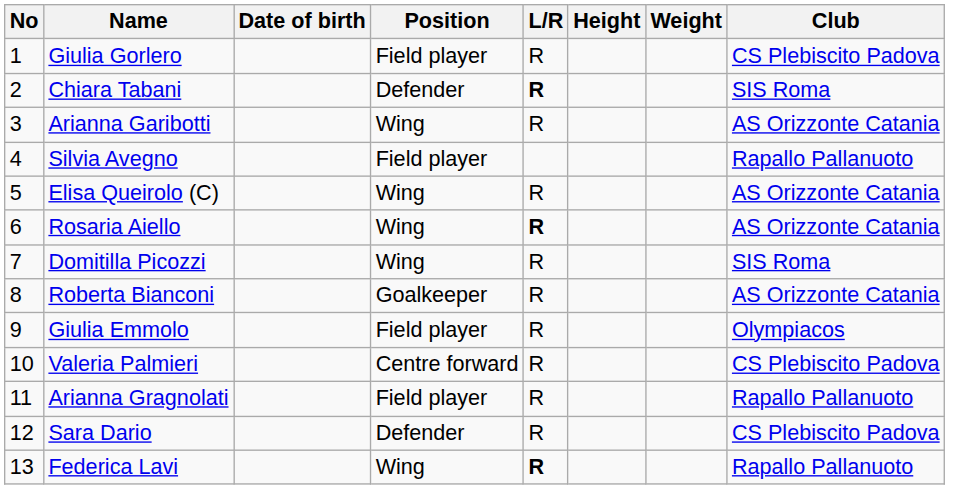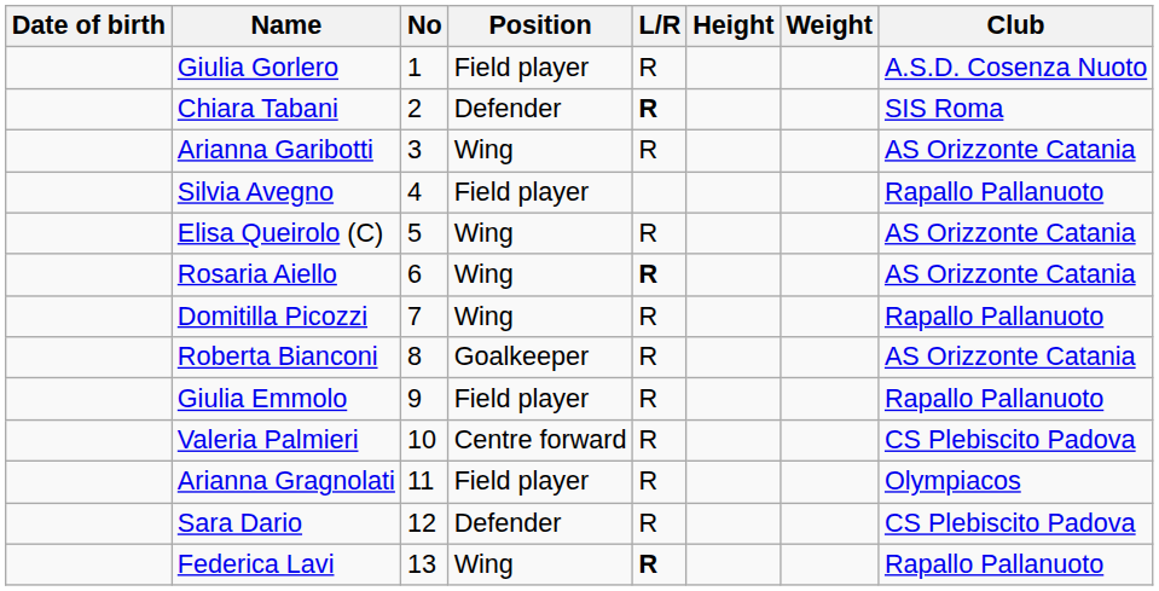columns swapped: No <-> Date of birth
Giulia Gorlero | Club: CS Plebiscito Padova -> A.S.D. Cosenza Nuoto
Domitilla Picozzi | Club: SIS Roma -> Rapallo Pallanuoto
Giulia Emmolo | Club: Olympiacos -> Rapallo Pallanuoto
Arianna Gragnolati | Club: Rapallo Pallanuoto -> Olympiacos
